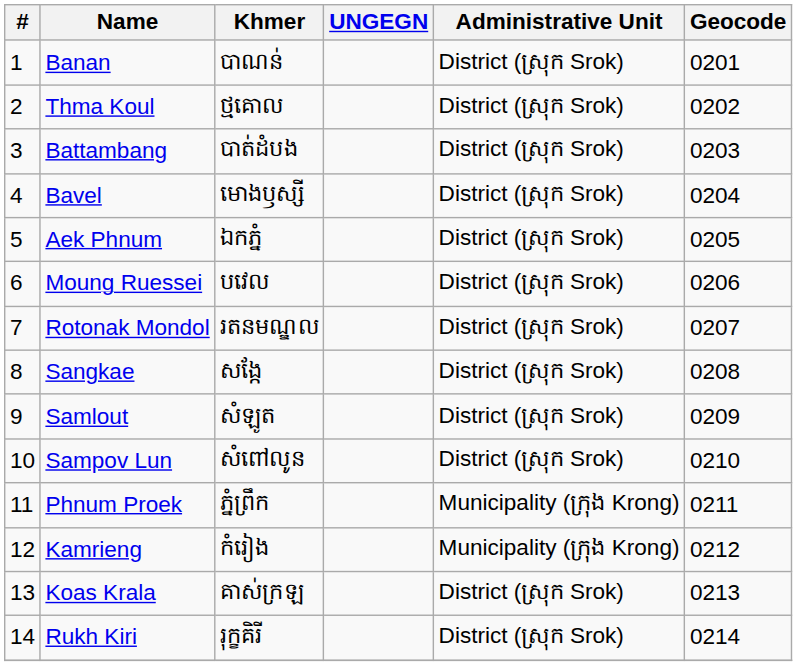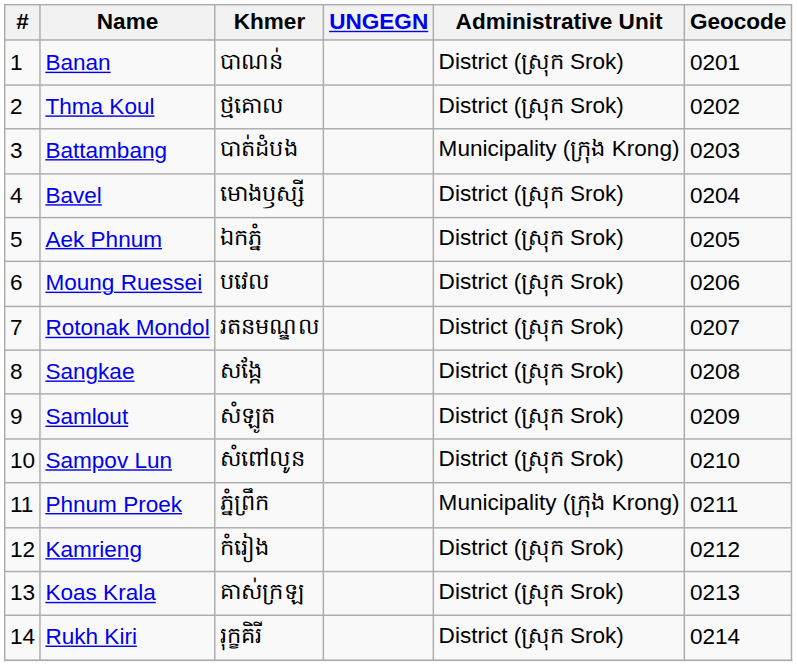Battambang | Administrative Unit: District (ស្រុក Srok) -> Municipality (ក្រុង Krong)
Kamrieng | Administrative Unit: Municipality (ក្រុង Krong) -> District (ស្រុក Srok)
